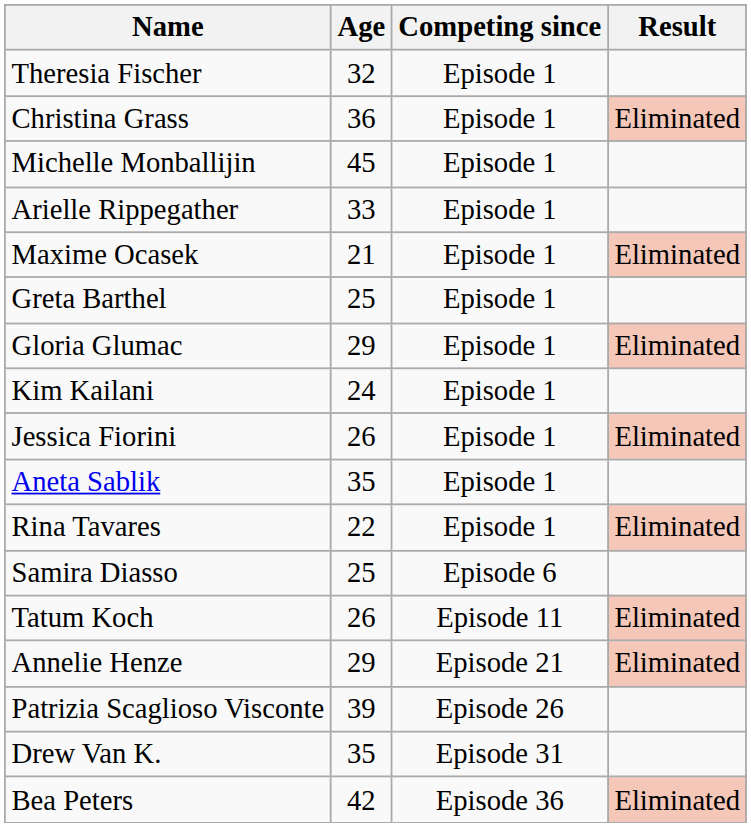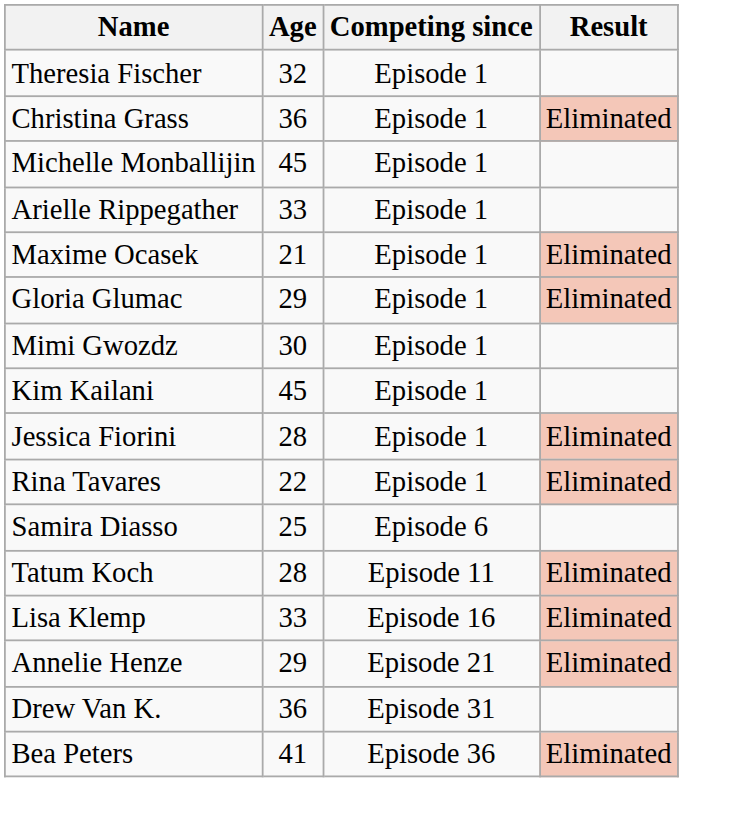- row: Greta Barthel | 25 | Episode 1
+ row: Mimi Gwozdz | 30 | Episode 1
Kim Kailani | Age: 24 -> 45
Jessica Fiorini | Age: 26 -> 28
- row: Aneta Sablik | 35 | Episode 1
Tatum Koch | Age: 26 -> 28
+ row: Lisa Klemp | 33 | Episode 16 | Eliminated
- row: Patrizia Scaglioso Visconte | 39 | Episode 26
Drew Van K. | Age: 35 -> 36
Bea Peters | Age: 42 -> 41
